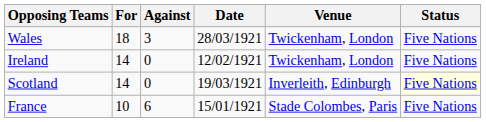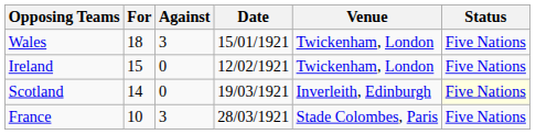Wales | Date: 28/03/1921 -> 15/01/1921
Ireland | For: 14 -> 15
France | Against: 6 -> 3
France | Date: 15/01/1921 -> 28/03/1921
